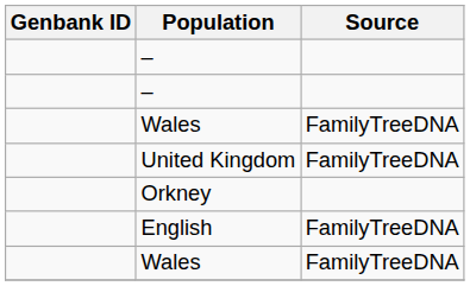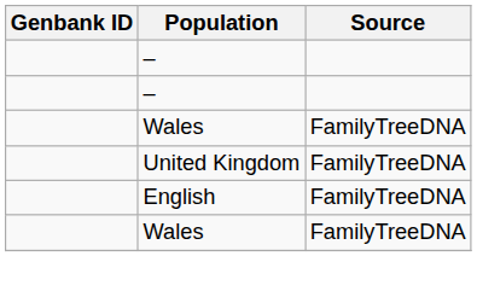- row: Orkney
